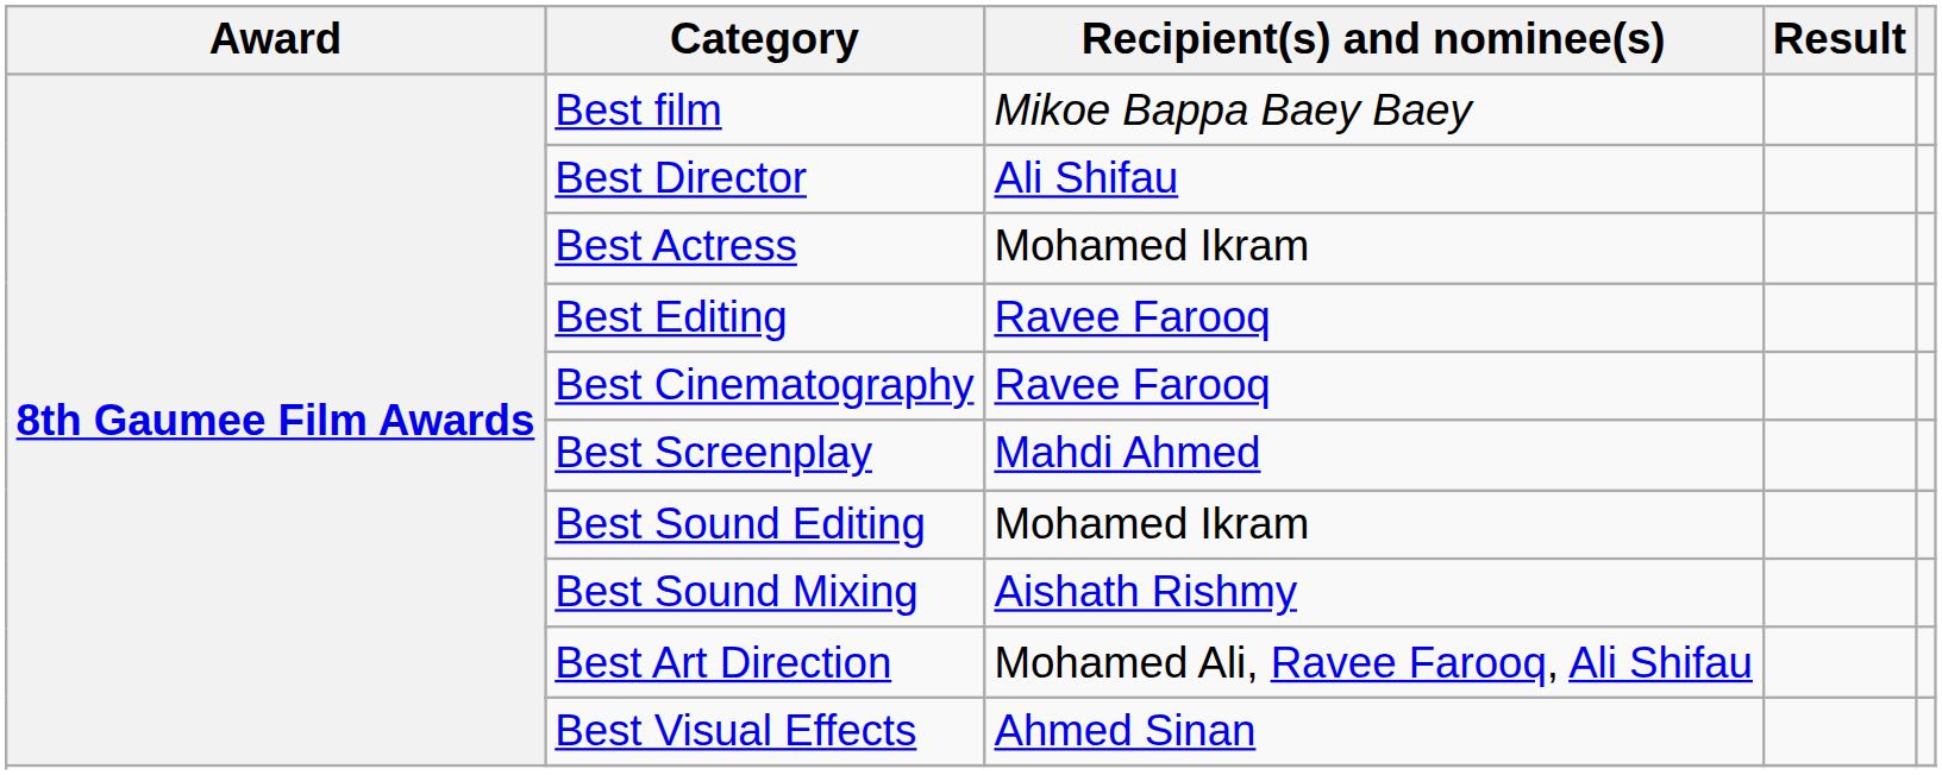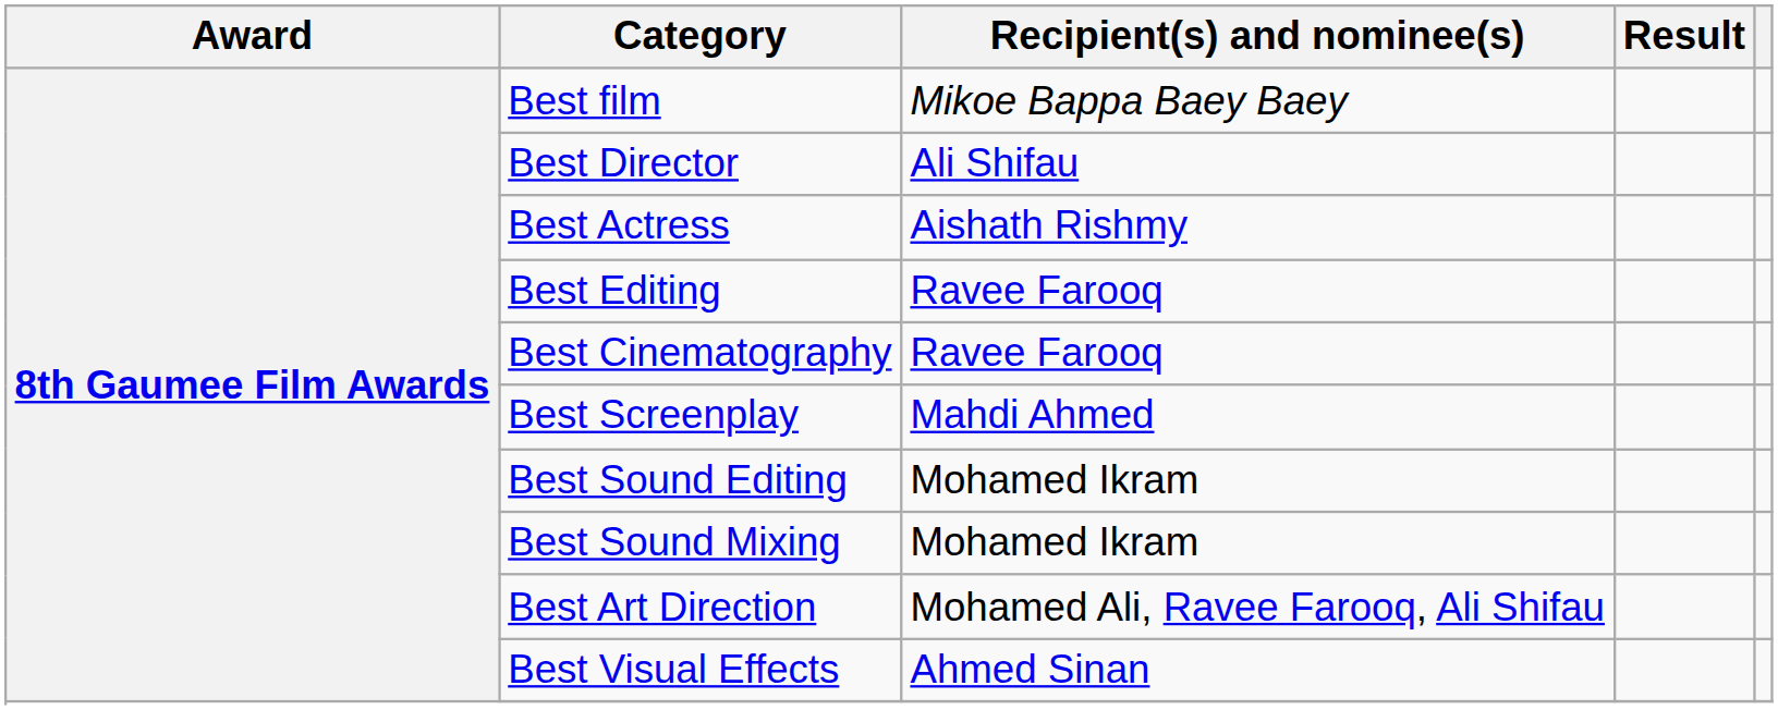Best Actress | Recipient(s) and nominee(s): Mohamed Ikram -> Aishath Rishmy
Best Sound Mixing | Recipient(s) and nominee(s): Aishath Rishmy -> Mohamed Ikram
